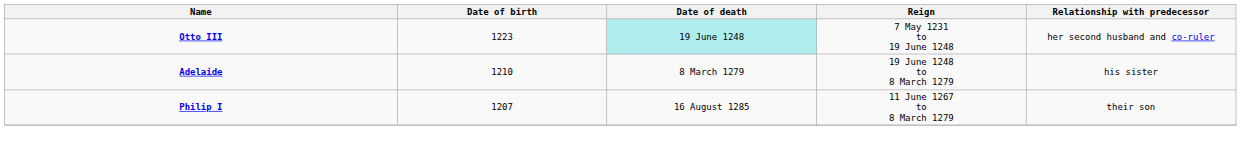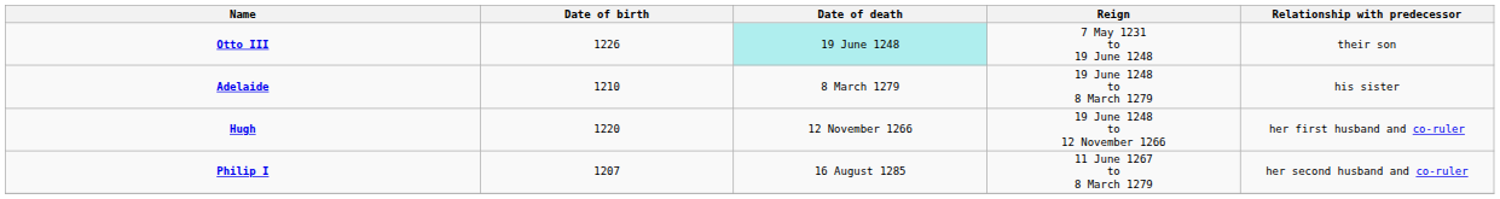Otto III | Date of birth: 1223 -> 1226
Otto III | Relationship with predecessor: her second husband and co-ruler -> their son
+ row: Hugh | 1220 | 12 November 1266 | 19 June 1248 to 12 November 1266 | her first husband and co-ruler
Philip I | Relationship with predecessor: their son -> her second husband and co-ruler
